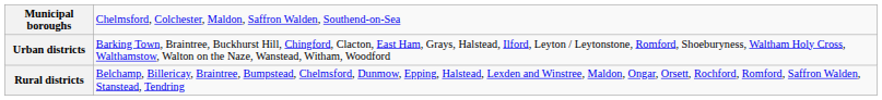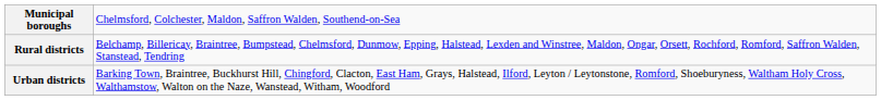rows swapped: Urban districts <-> Rural districts
